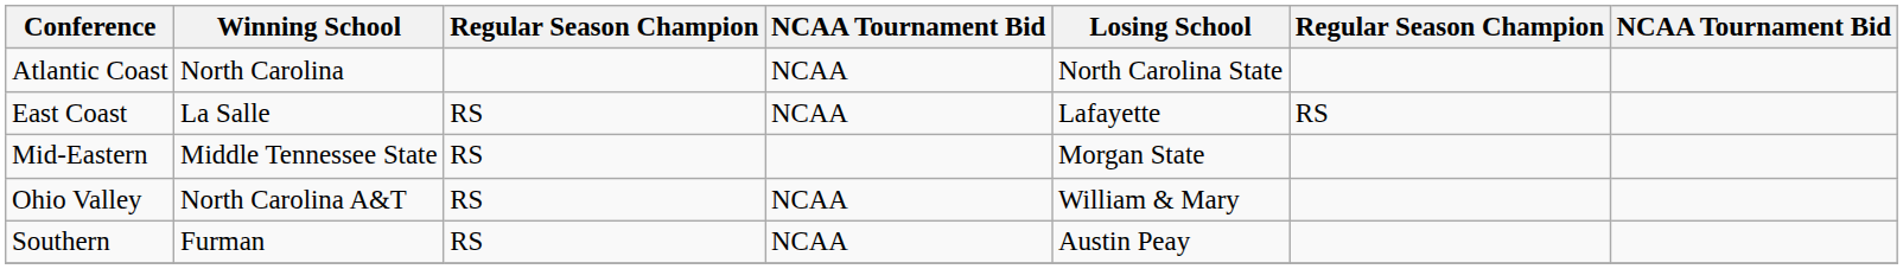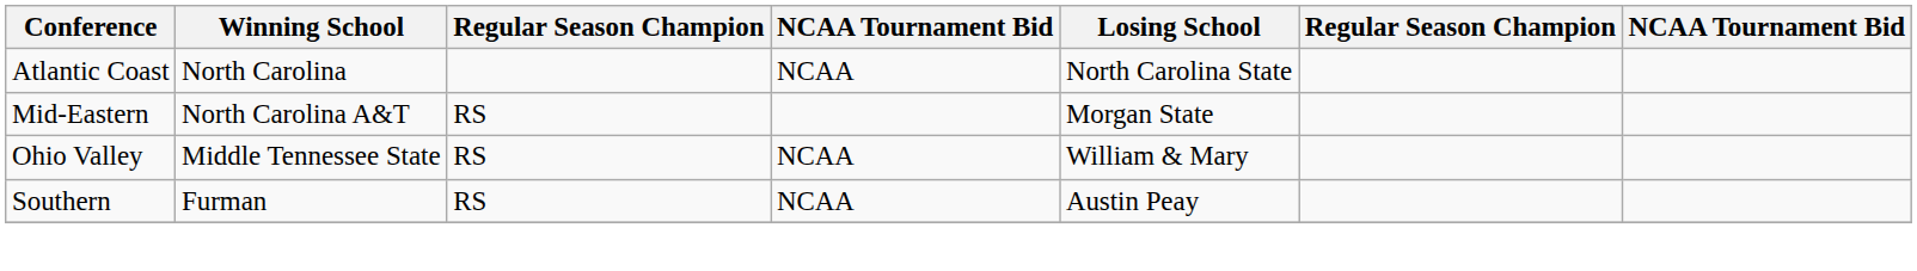- row: East Coast | La Salle | RS | NCAA | Lafayette | RS
Mid-Eastern | Winning School: Middle Tennessee State -> North Carolina A&T
Ohio Valley | Winning School: North Carolina A&T -> Middle Tennessee State
